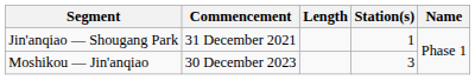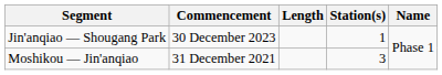Jin'anqiao — Shougang Park | Commencement: 31 December 2021 -> 30 December 2023
Moshikou — Jin'anqiao | Commencement: 30 December 2023 -> 31 December 2021
